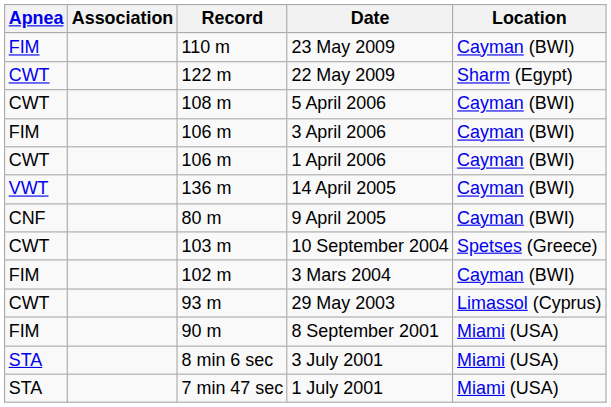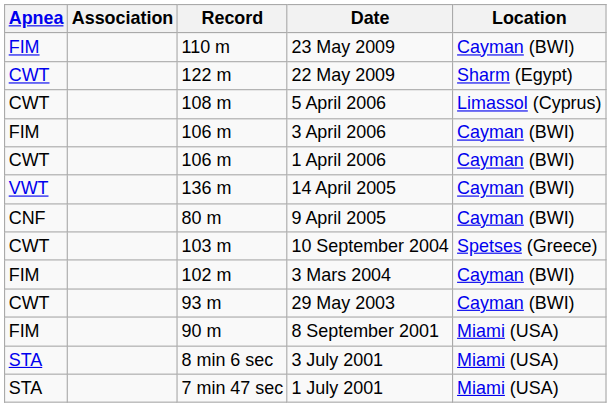5 April 2006 | Location: Cayman (BWI) -> Limassol (Cyprus)
29 May 2003 | Location: Limassol (Cyprus) -> Cayman (BWI)
